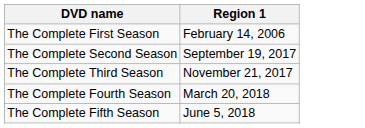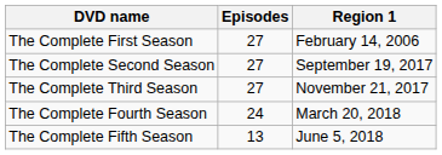+ column: Episodes | 27 | 27 | 27 | 24 | 13
